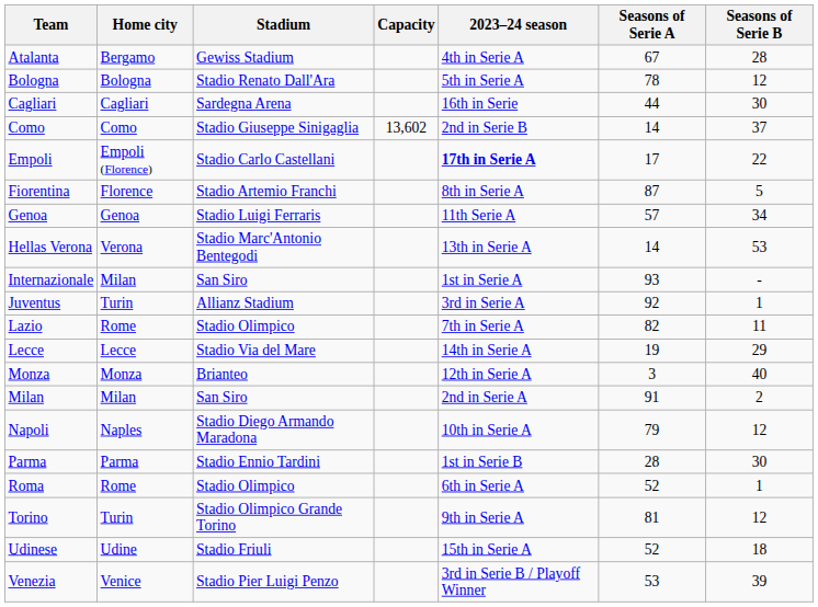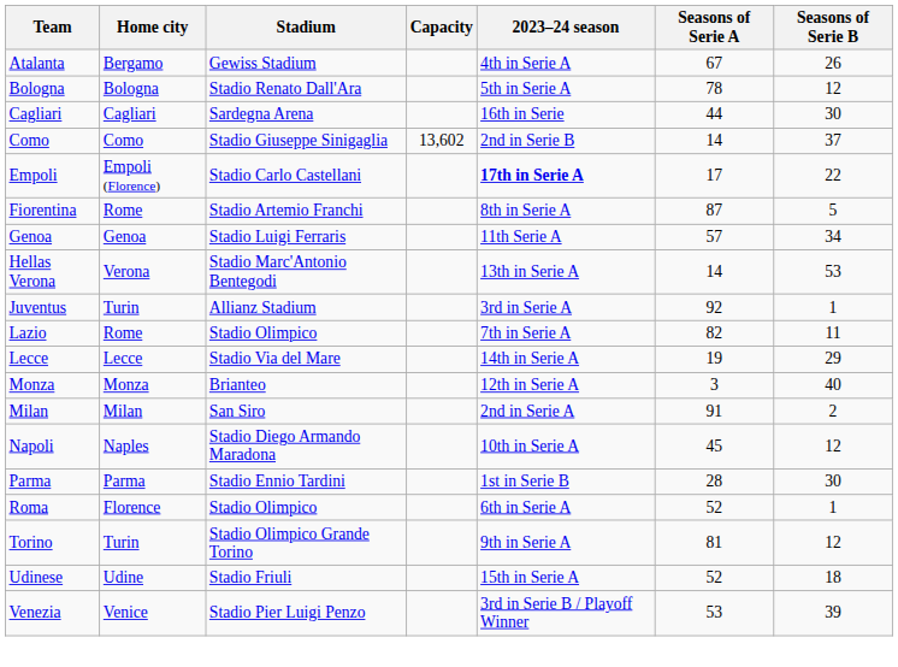Atalanta | Seasons of Serie B: 28 -> 26
Fiorentina | Home city: Florence -> Rome
- row: Internazionale | Milan | San Siro | 1st in Serie A | 93 | -
Napoli | Seasons of Serie A: 79 -> 45
Roma | Home city: Rome -> Florence
